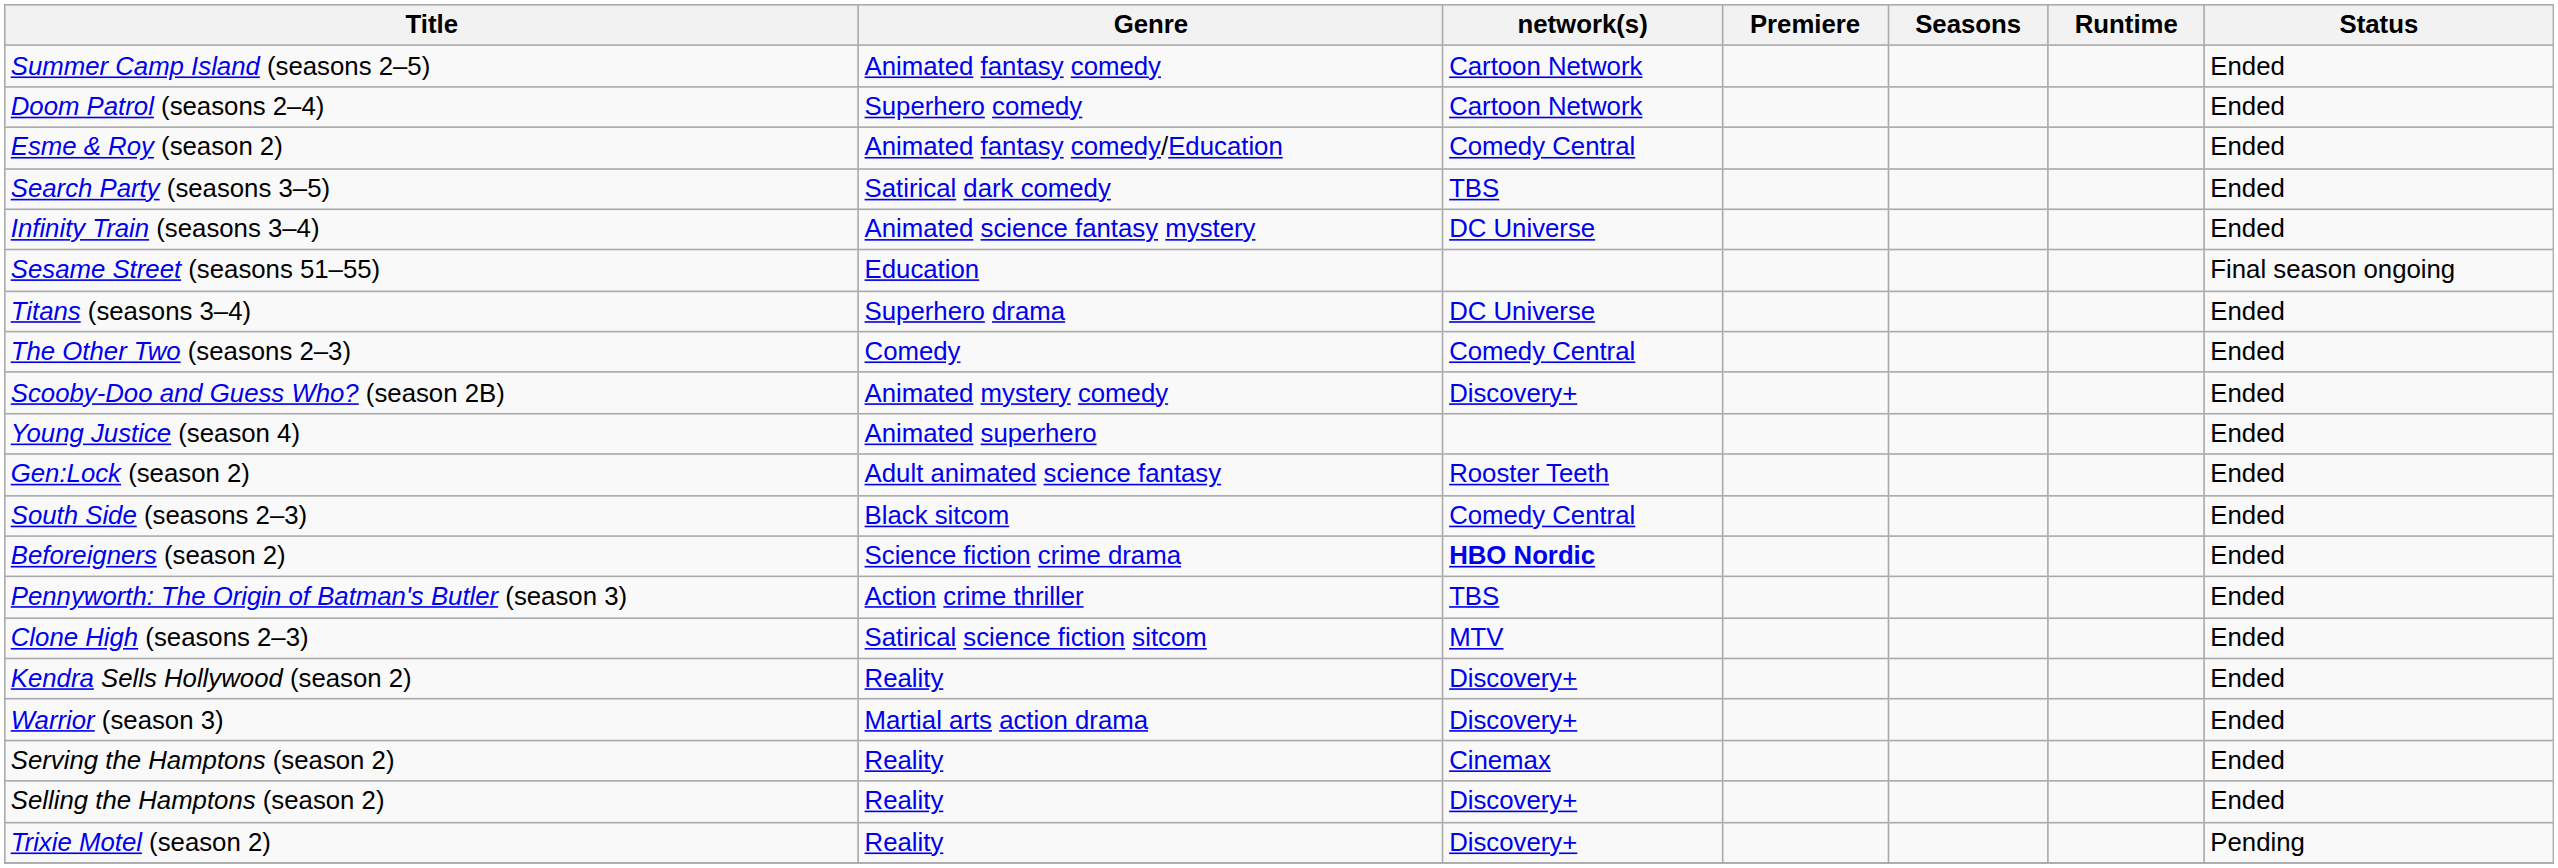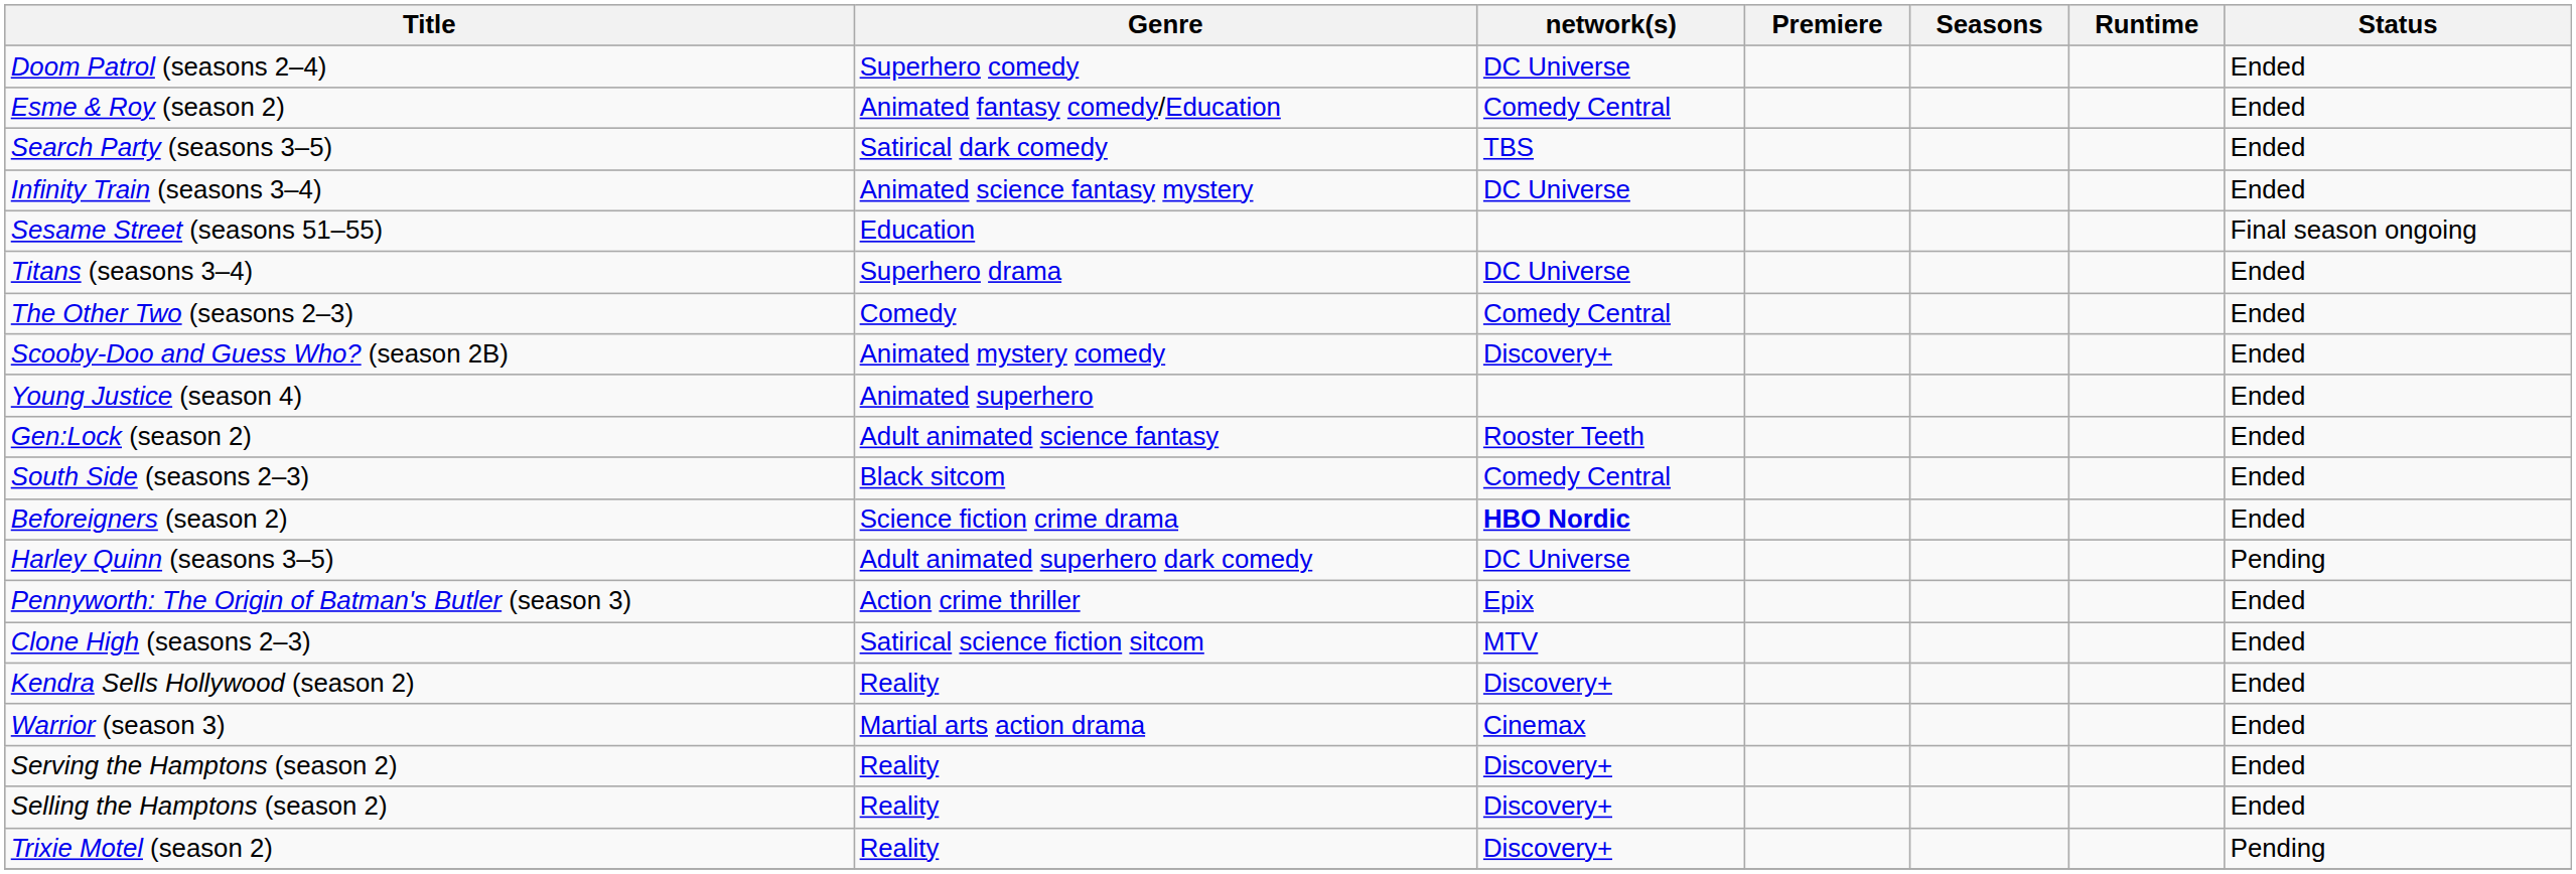- row: Summer Camp Island (seasons 2–5) | Animated fantasy comedy | Cartoon Network | Ended
Doom Patrol (seasons 2–4) | network(s): Cartoon Network -> DC Universe
+ row: Harley Quinn (seasons 3–5) | Adult animated superhero dark comedy | DC Universe | Pending
Pennyworth: The Origin of Batman's Butler (season 3) | network(s): TBS -> Epix
Warrior (season 3) | network(s): Discovery+ -> Cinemax
Serving the Hamptons (season 2) | network(s): Cinemax -> Discovery+
